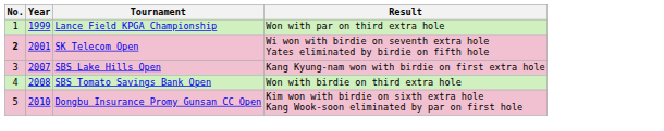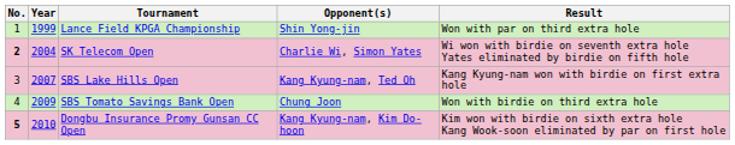+ column: Opponent(s) | Shin Yong-jin | Charlie Wi, Simon Yates | Kang Kyung-nam, Ted Oh | Chung Joon | Kang Kyung-nam, Kim Do-hoon
SK Telecom Open | Year: 2001 -> 2004
SBS Tomato Savings Bank Open | Year: 2008 -> 2009
Dongbu Insurance Promy Gunsan CC Open | No.: normal -> bold
